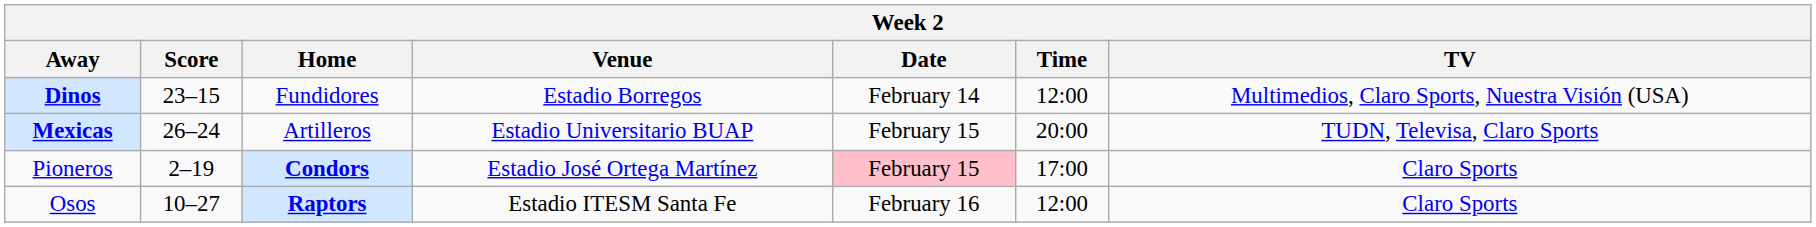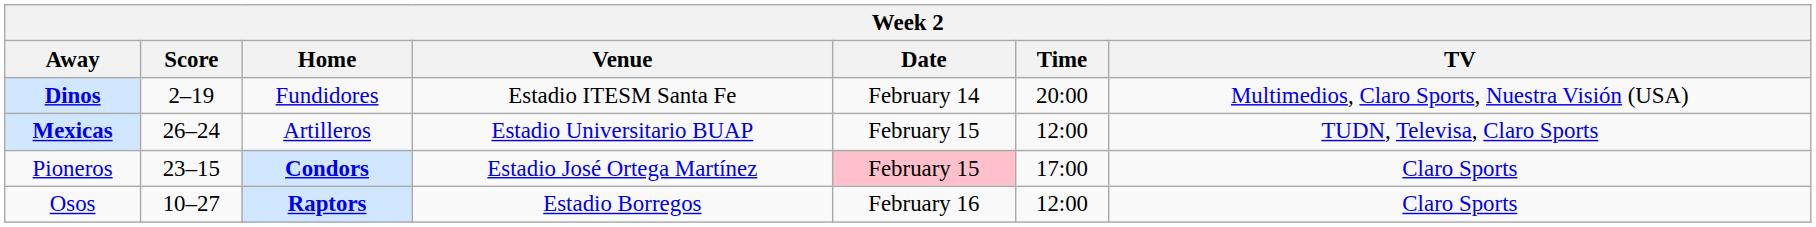Dinos | Score: 23–15 -> 2–19
Dinos | Venue: Estadio Borregos -> Estadio ITESM Santa Fe
Dinos | Time: 12:00 -> 20:00
Mexicas | Time: 20:00 -> 12:00
Pioneros | Score: 2–19 -> 23–15
Osos | Venue: Estadio ITESM Santa Fe -> Estadio Borregos
